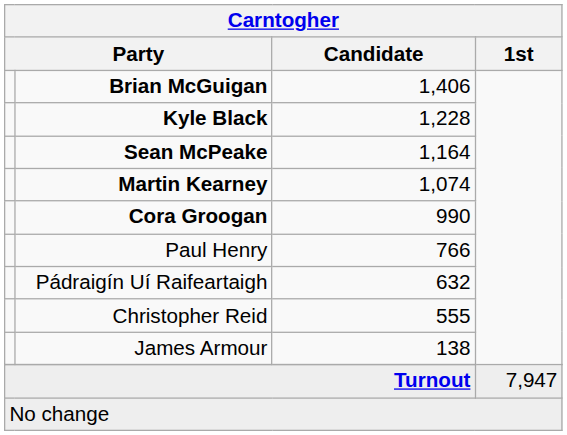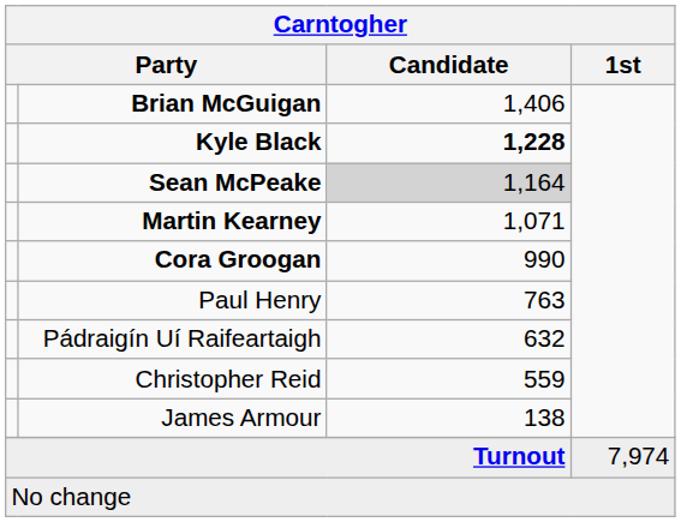Kyle Black | Candidate: normal -> bold
Sean McPeake | Candidate: no background -> lightgrey background
Martin Kearney | Candidate: 1,074 -> 1,071
Paul Henry | Candidate: 766 -> 763
Christopher Reid | Candidate: 555 -> 559
Turnout | 1st: 7,947 -> 7,974
